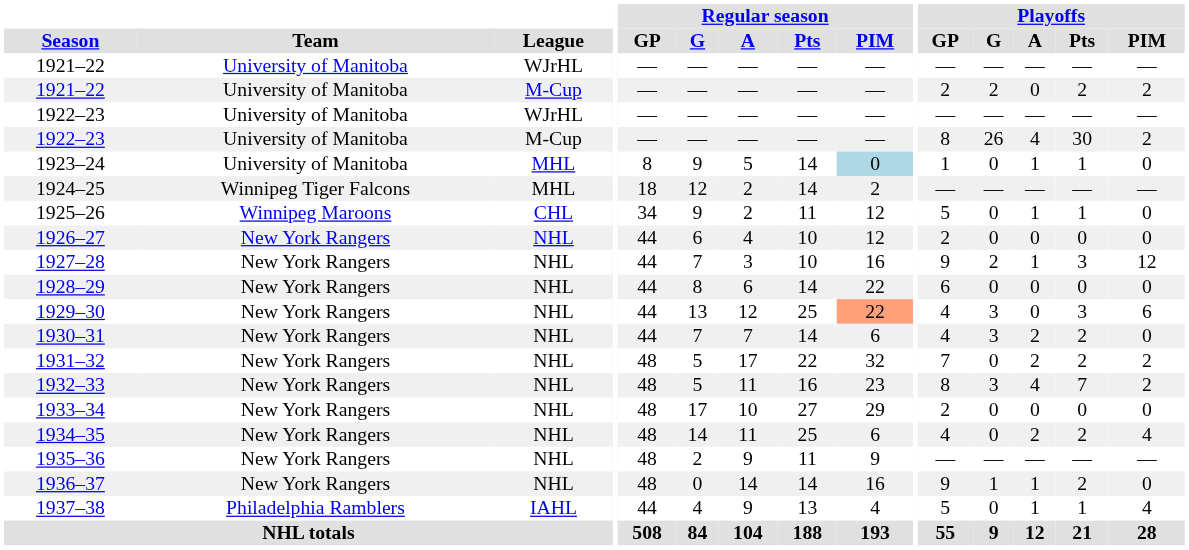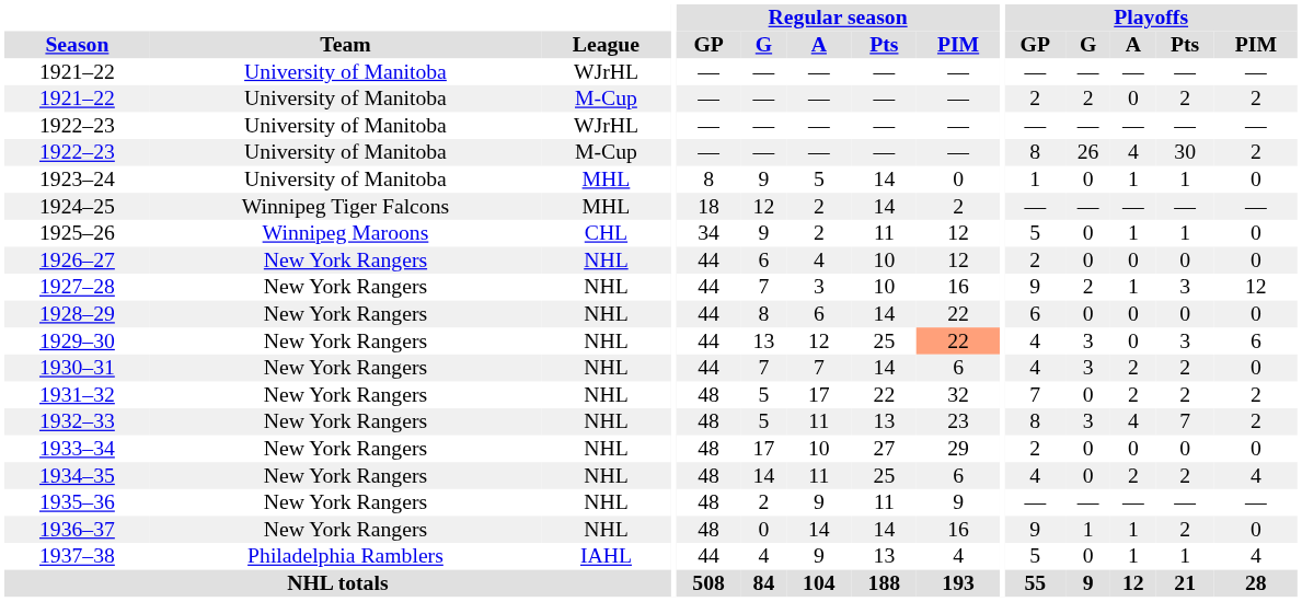1923–24 | Regular season / PIM: lightblue background -> no background
1932–33 | Regular season / Pts: 16 -> 13
